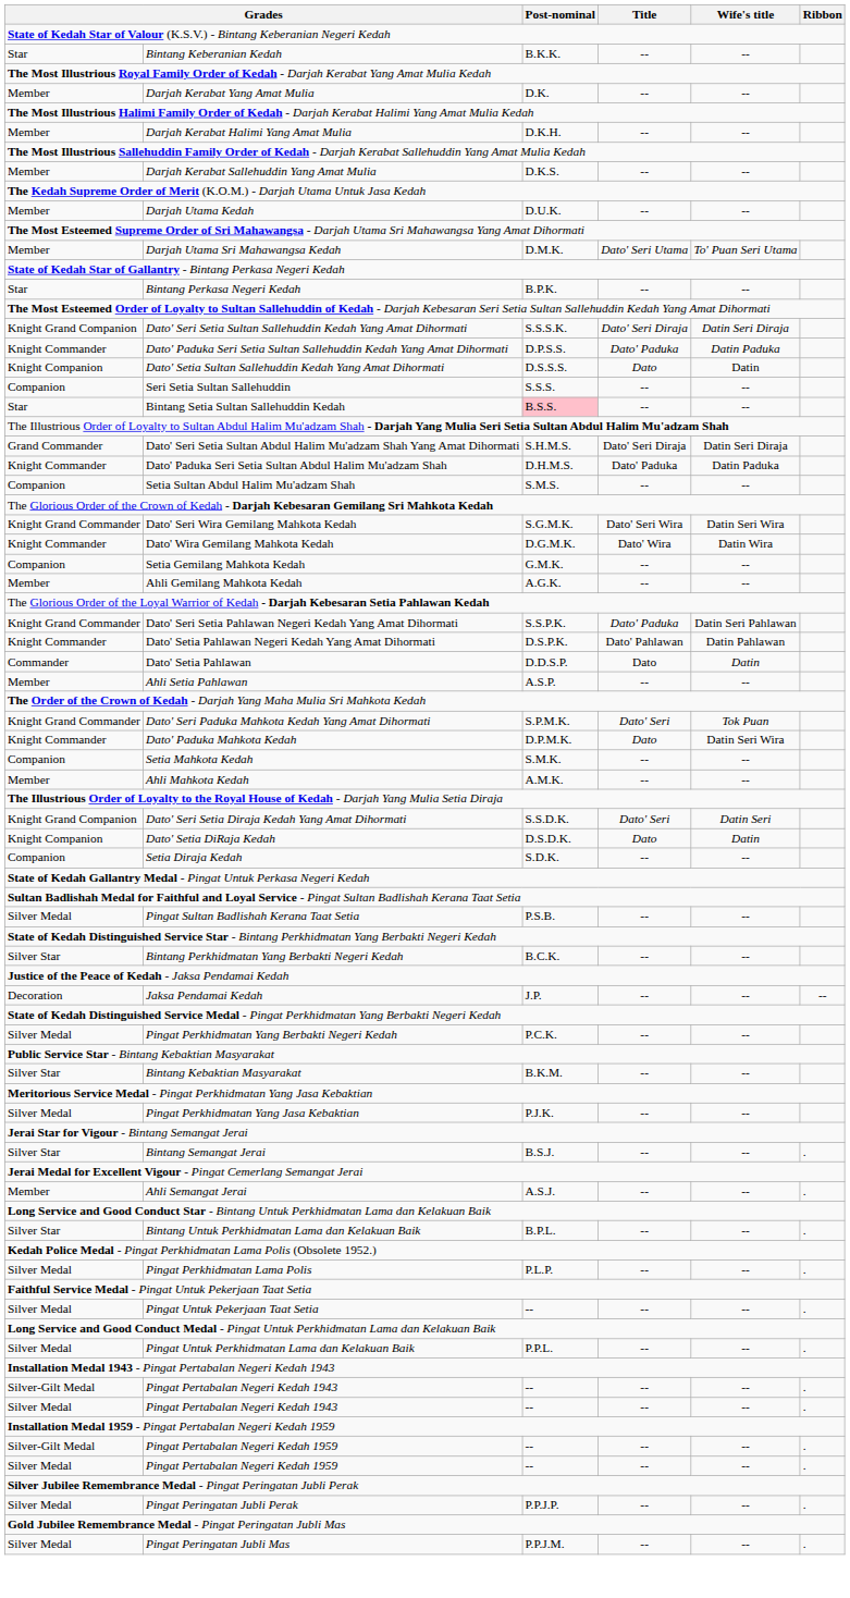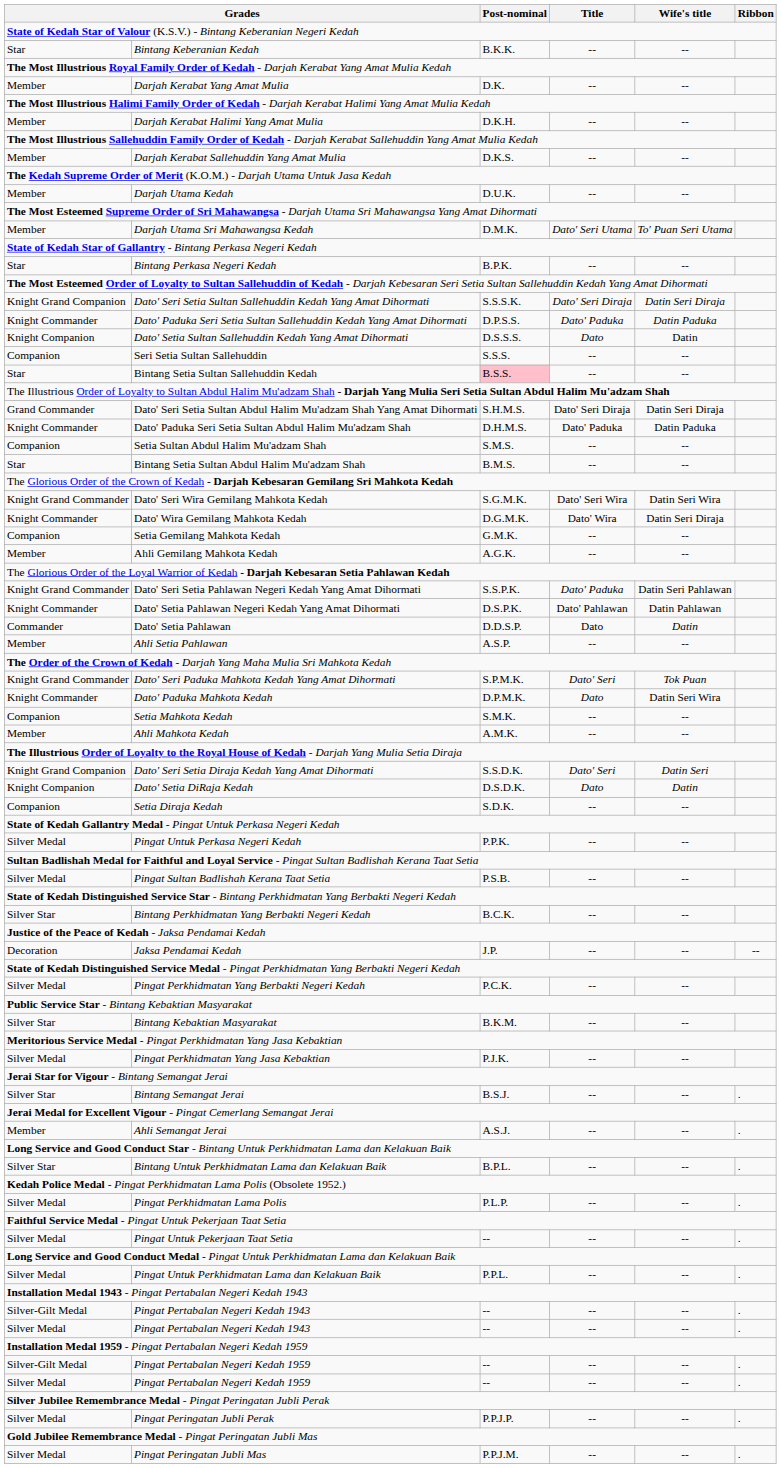+ row: Star | Bintang Setia Sultan Abdul Halim Mu'adzam Shah | B.M.S. | -- | --
Dato' Wira Gemilang Mahkota Kedah | Wife's title: Datin Wira -> Datin Seri Diraja
+ row: Silver Medal | Pingat Untuk Perkasa Negeri Kedah | P.P.K. | -- | --
